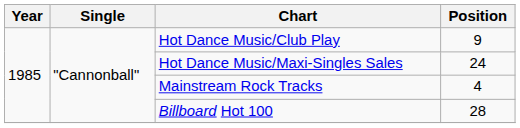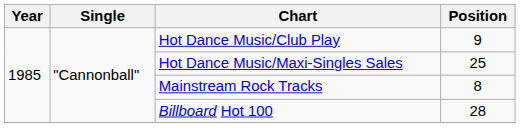Hot Dance Music/Maxi-Singles Sales | Position: 24 -> 25
Mainstream Rock Tracks | Position: 4 -> 8
